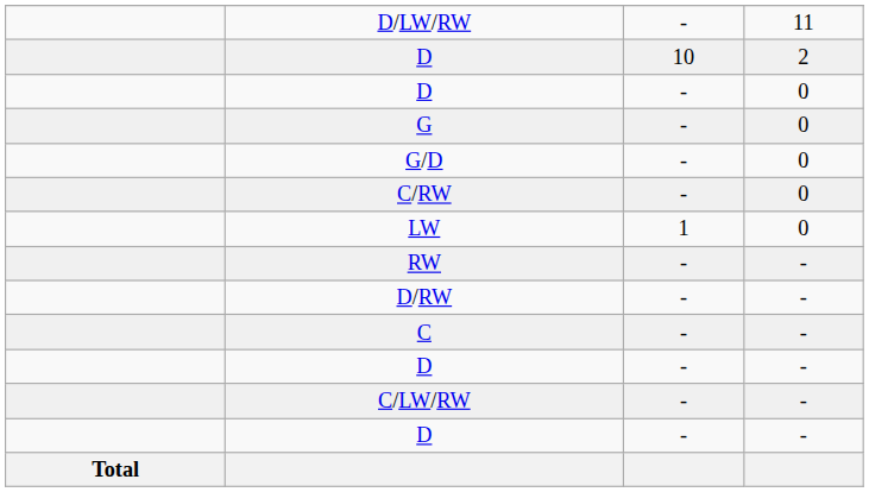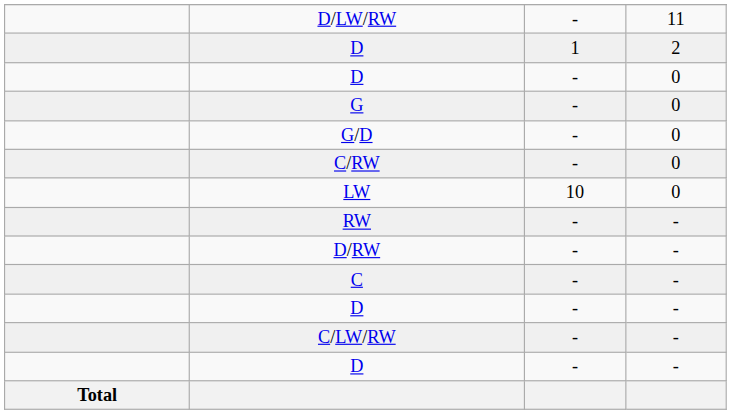D / 2 | column 3: 10 -> 1
LW | column 3: 1 -> 10
